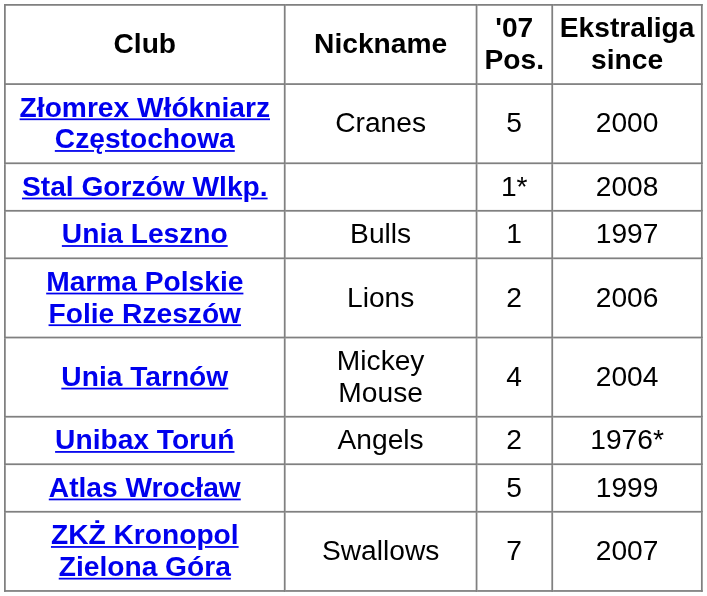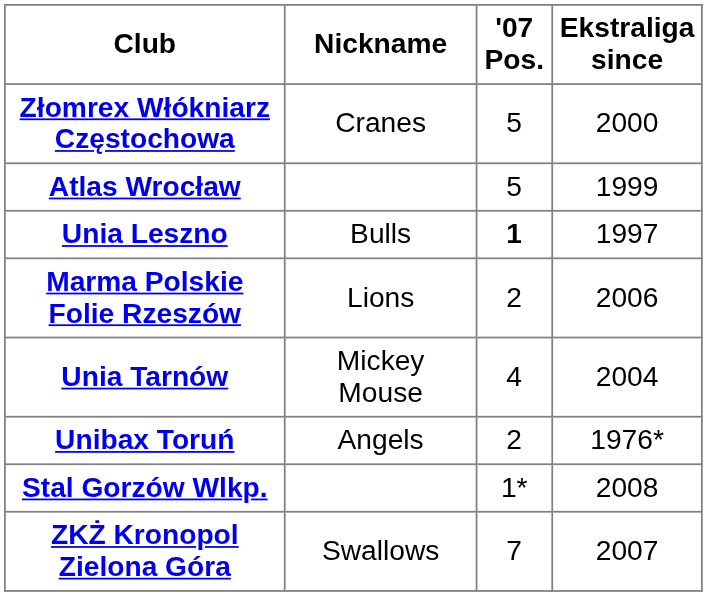rows swapped: Stal Gorzów Wlkp. <-> Atlas Wrocław
Unia Leszno | '07 Pos.: normal -> bold
